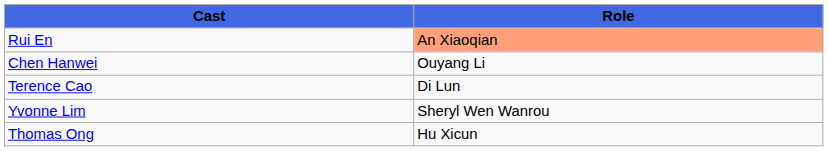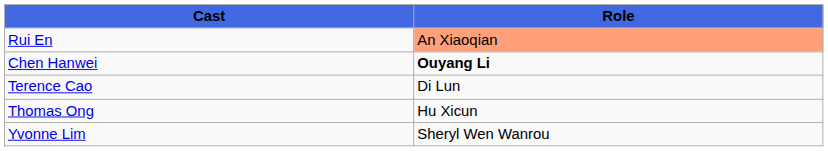Chen Hanwei | Role: normal -> bold
rows swapped: Yvonne Lim <-> Thomas Ong
